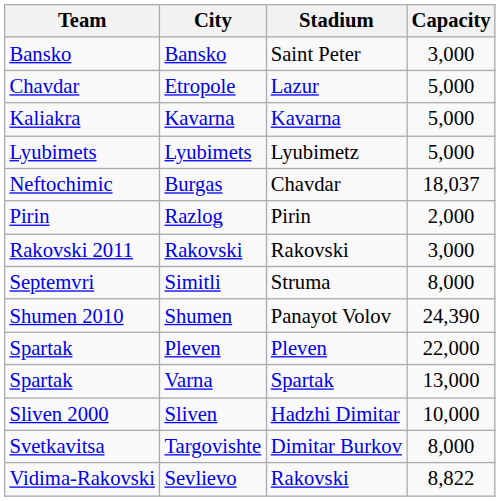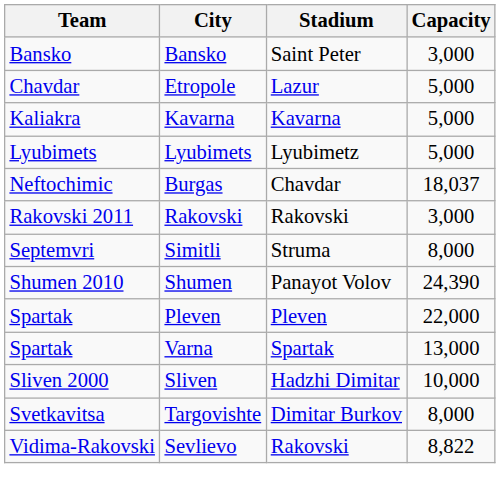- row: Pirin | Razlog | Pirin | 2,000
